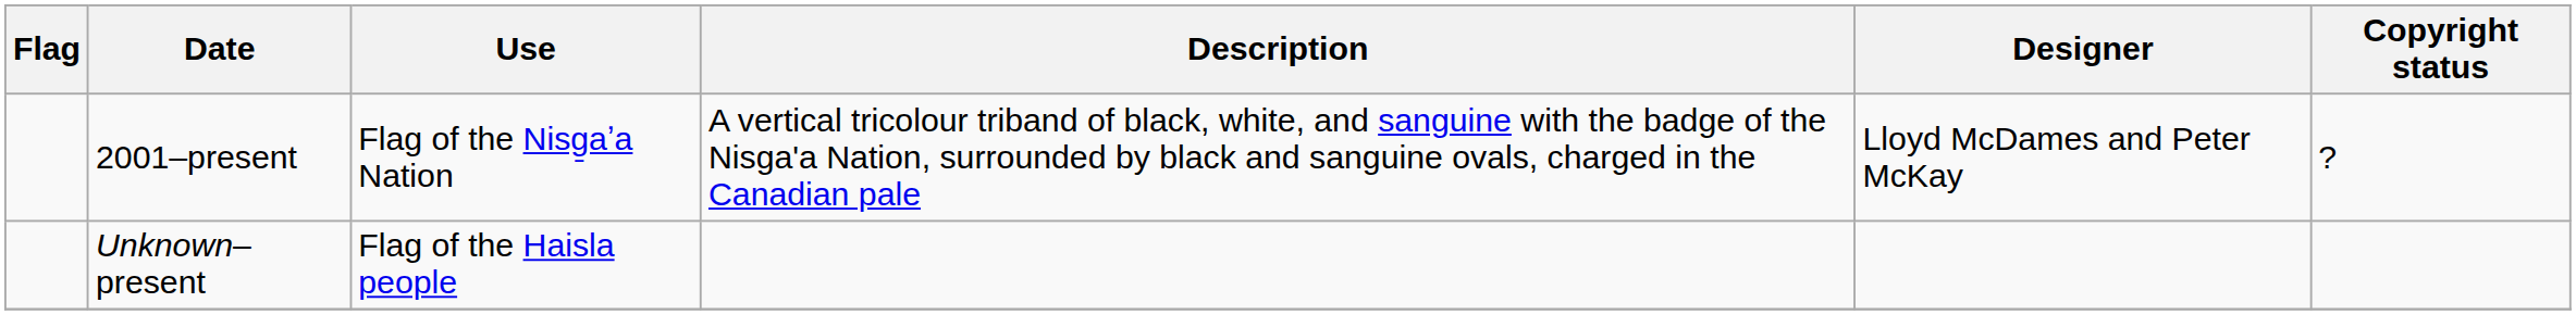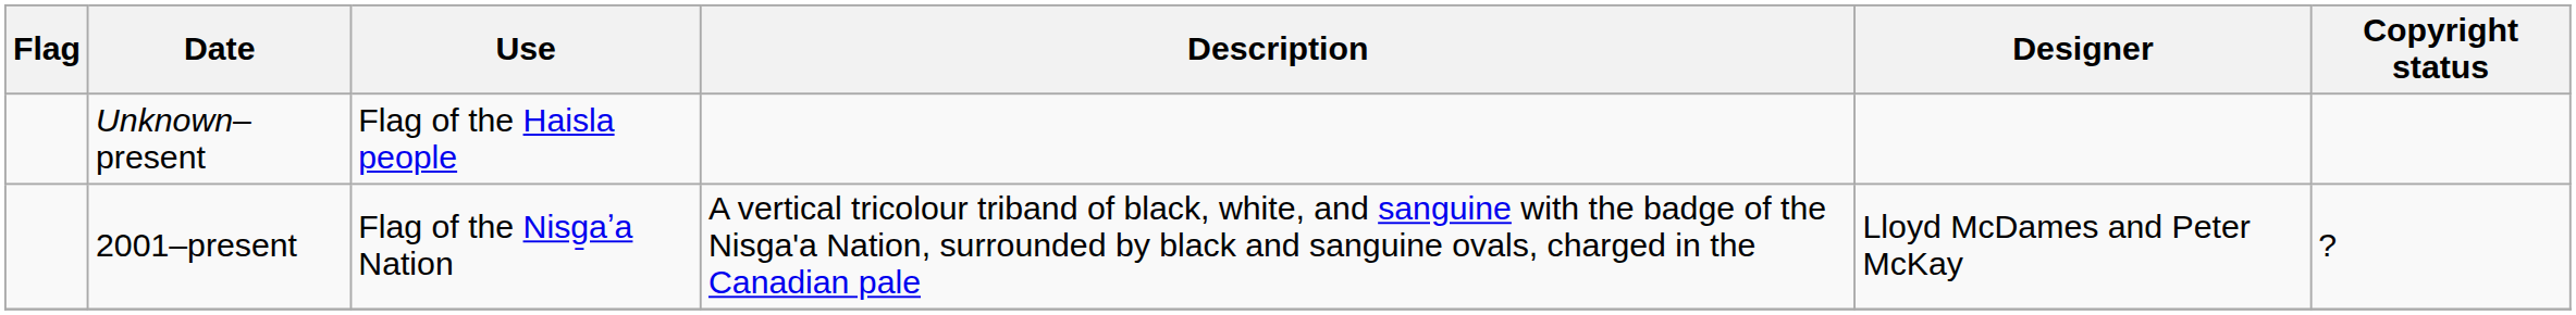rows swapped: Unknown–present <-> 2001–present
